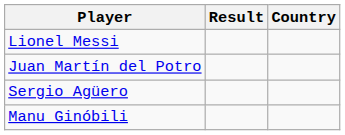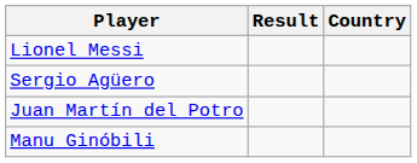rows swapped: Sergio Agüero <-> Juan Martín del Potro
